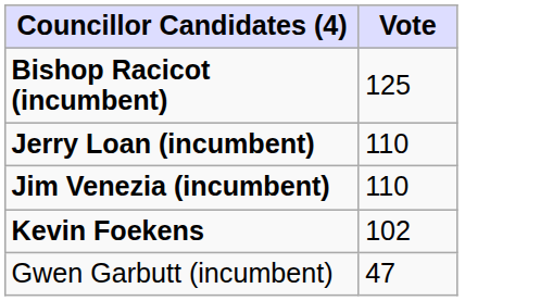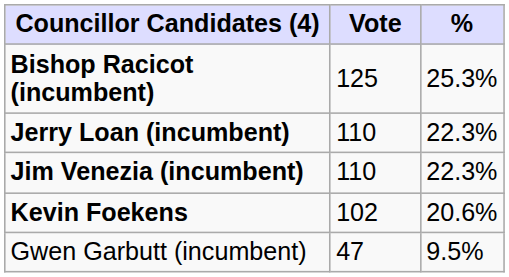+ column: % | 25.3% | 22.3% | 22.3% | 20.6% | 9.5%
